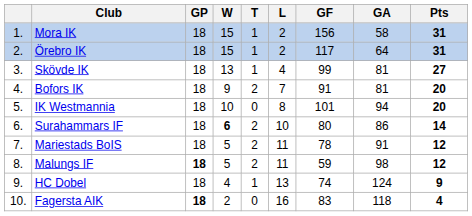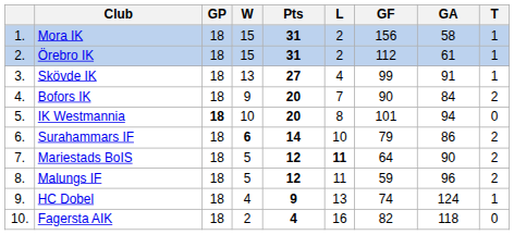columns swapped: T <-> Pts
Örebro IK | GF: 117 -> 112
Örebro IK | GA: 64 -> 61
Skövde IK | GA: 81 -> 91
Bofors IK | GF: 91 -> 90
Bofors IK | GA: 81 -> 84
IK Westmannia | GP: normal -> bold
Surahammars IF | GF: 80 -> 79
Mariestads BoIS | L: normal -> bold
Mariestads BoIS | GF: 78 -> 64
Mariestads BoIS | GA: 91 -> 90
Malungs IF | GP: bold -> normal
Malungs IF | GA: 98 -> 96
Fagersta AIK | GP: bold -> normal
Fagersta AIK | GF: 83 -> 82
